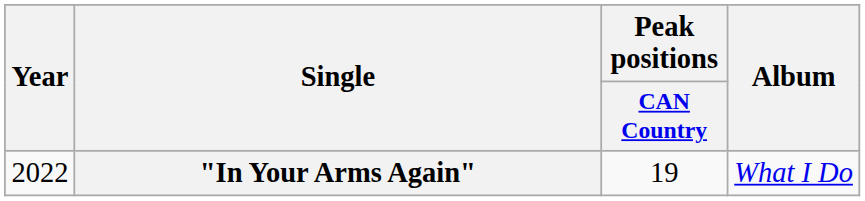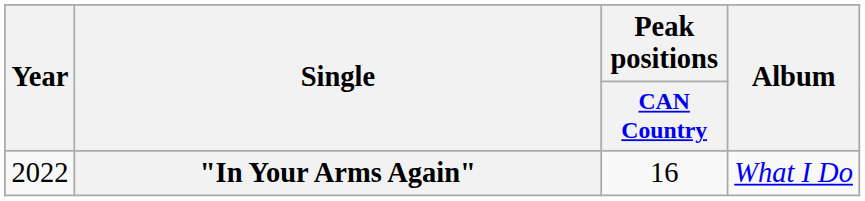"In Your Arms Again" | Peak positions / CAN Country: 19 -> 16
